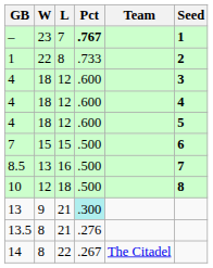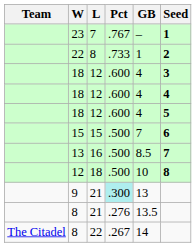columns swapped: Team <-> GB
23 | Pct: bold -> normal
